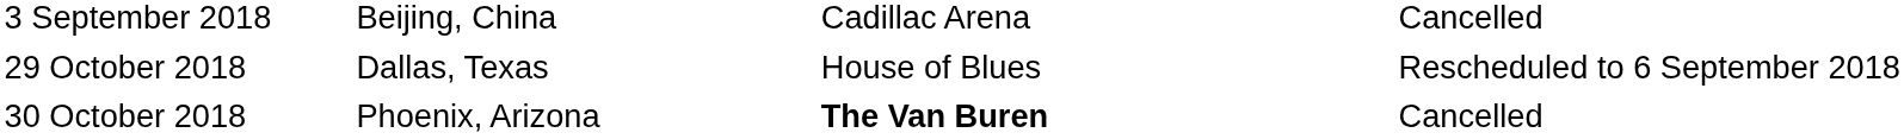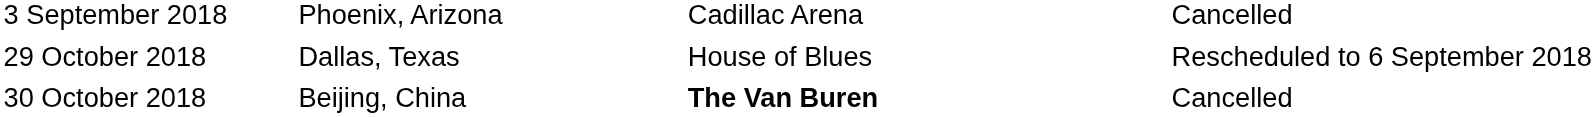3 September 2018 | column 2: Beijing, China -> Phoenix, Arizona
30 October 2018 | column 2: Phoenix, Arizona -> Beijing, China
